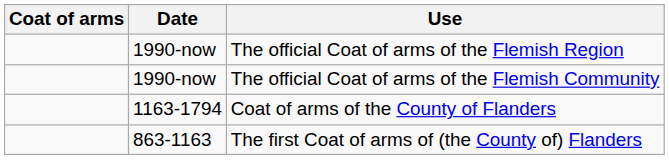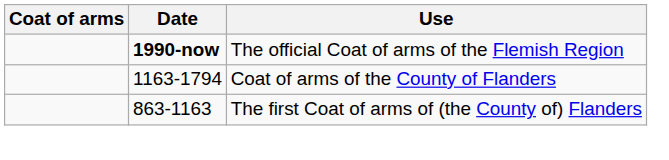The official Coat of arms of the Flemish Region | Date: normal -> bold
- row: 1990-now | The official Coat of arms of the Flemish Community
